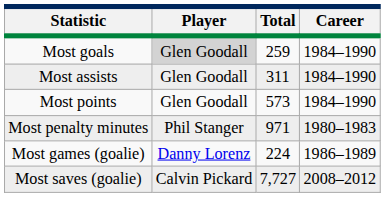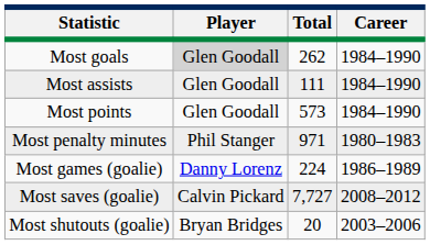Most goals | Total: 259 -> 262
Most assists | Total: 311 -> 111
+ row: Most shutouts (goalie) | Bryan Bridges | 20 | 2003–2006
